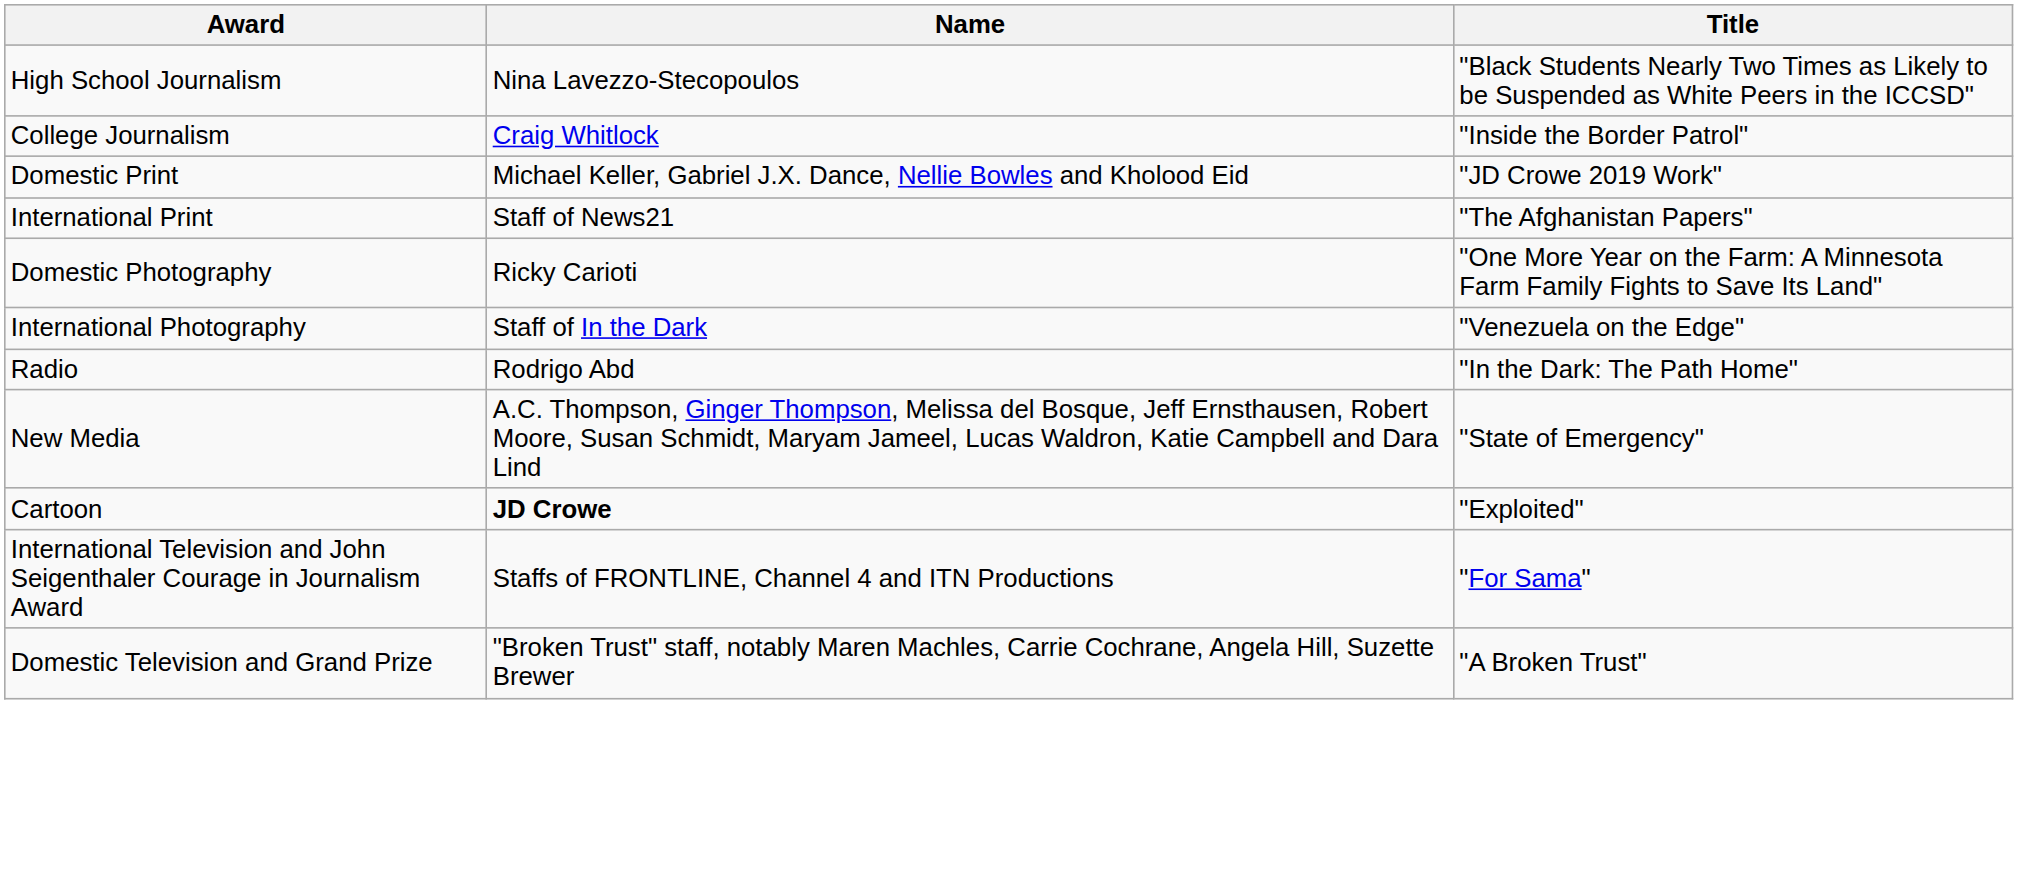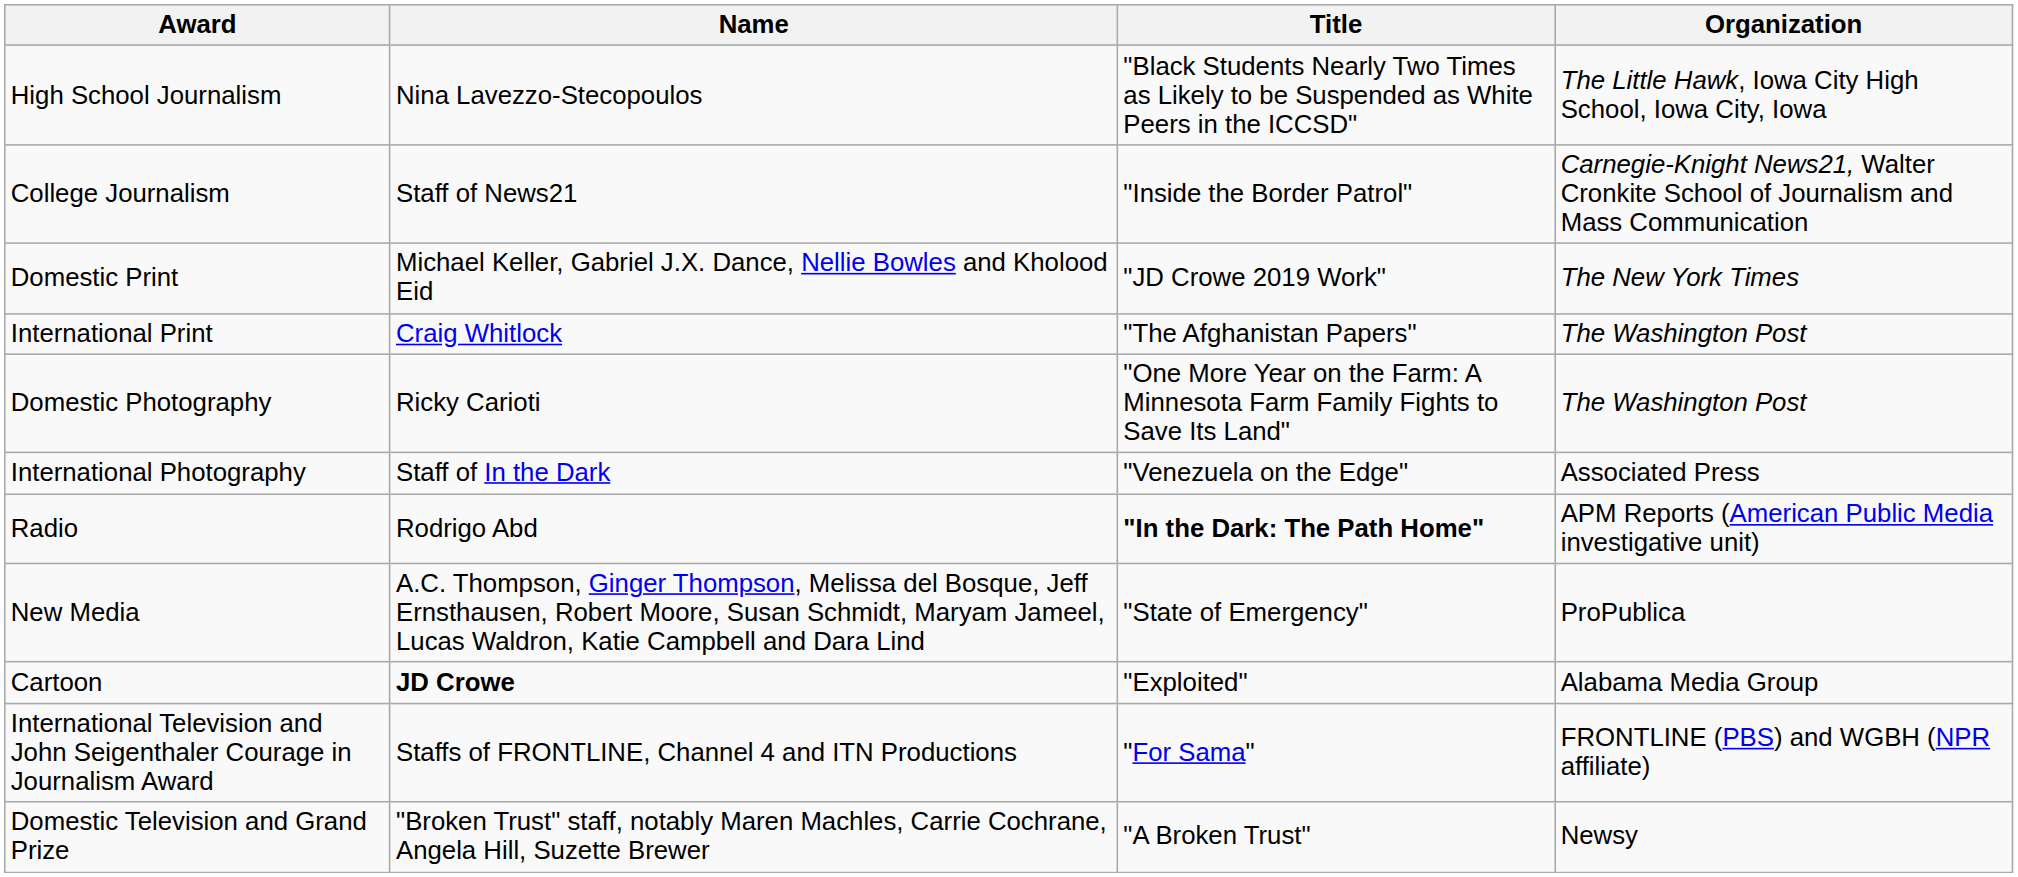+ column: Organization | The Little Hawk, Iowa City High School, Iowa City, Iowa | Carnegie-Knight News21, Walter Cronkite School of Journalism and Mass Communication | The New York Times | The Washington Post | The Washington Post | Associated Press | APM Reports (American Public Media investigative unit) | ProPublica | Alabama Media Group | FRONTLINE (PBS) and WGBH (NPR affiliate) | Newsy
College Journalism | Name: Craig Whitlock -> Staff of News21
International Print | Name: Staff of News21 -> Craig Whitlock
Radio | Title: normal -> bold
